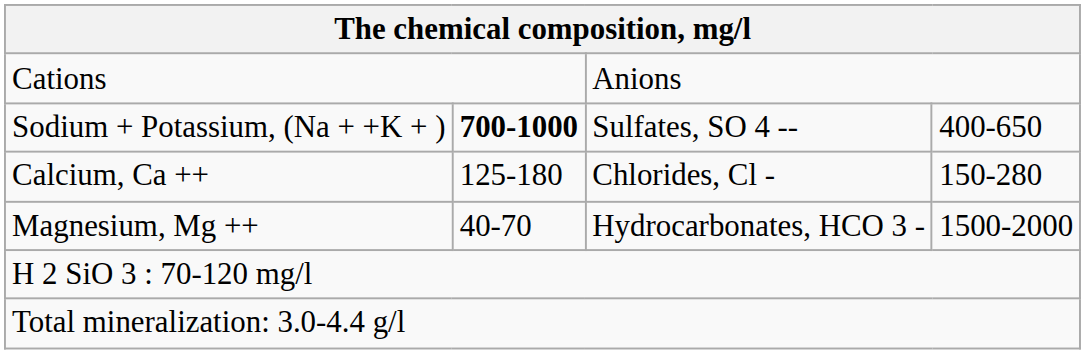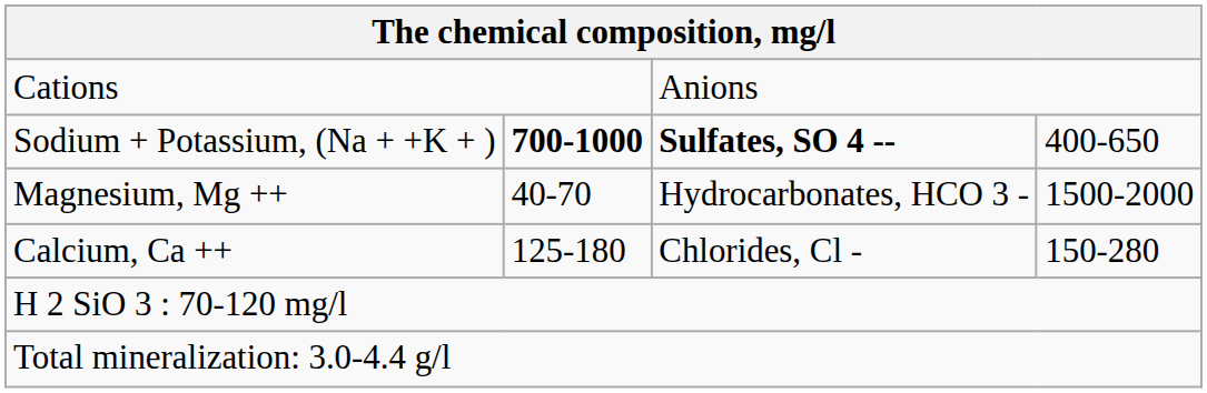Sodium + Potassium, (Na + +K + ) | column 3: normal -> bold
rows swapped: Magnesium, Mg ++ <-> Calcium, Ca ++
